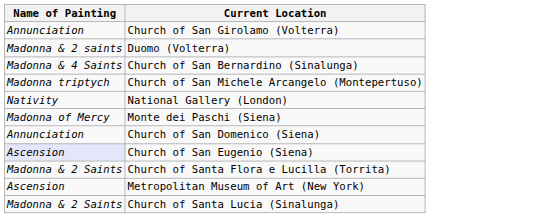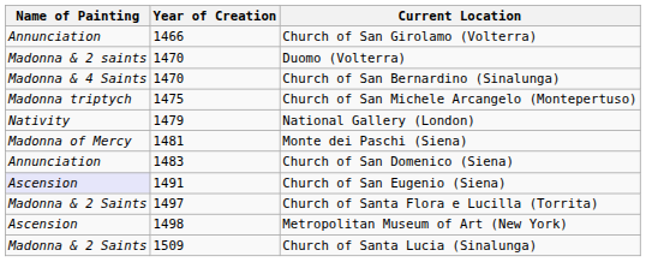+ column: Year of Creation | 1466 | 1470 | 1470 | 1475 | 1479 | 1481 | 1483 | 1491 | 1497 | 1498 | 1509
